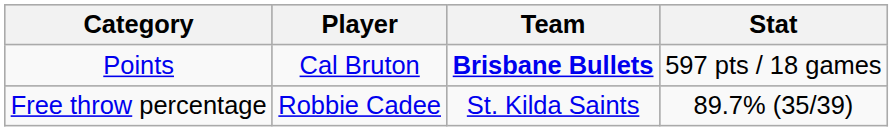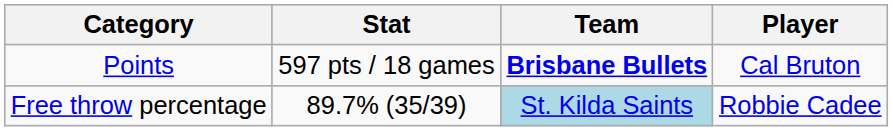columns swapped: Player <-> Stat
Free throw percentage | Team: no background -> lightblue background
